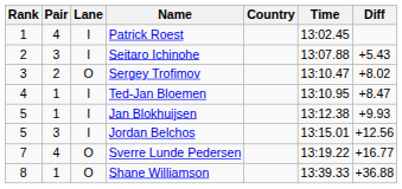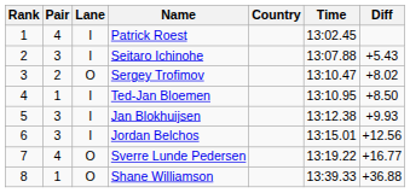Ted-Jan Bloemen | Diff: +8.47 -> +8.50
Jan Blokhuijsen | Pair: 1 -> 3
Jordan Belchos | Rank: 5 -> 6
